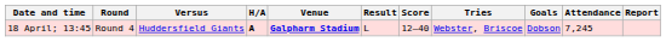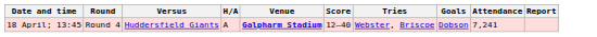- column: Result | L
18 April; 13:45 | H/A: bold -> normal
18 April; 13:45 | Attendance: 7,245 -> 7,241
